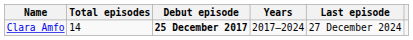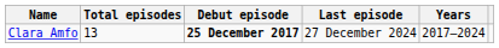columns swapped: Last episode <-> Years
Clara Amfo | Total episodes: 14 -> 13
